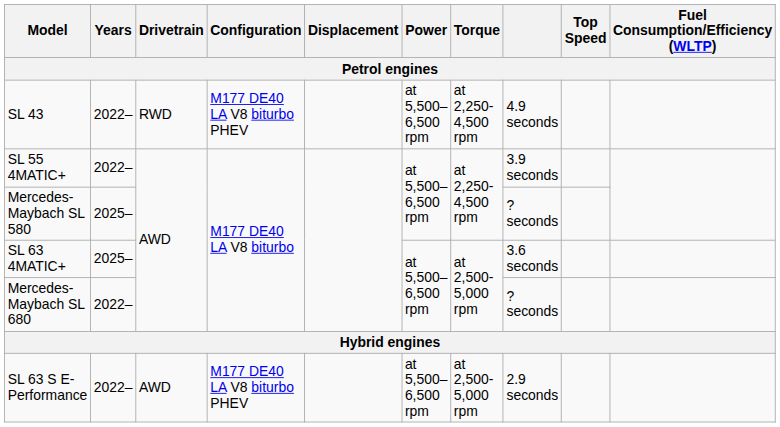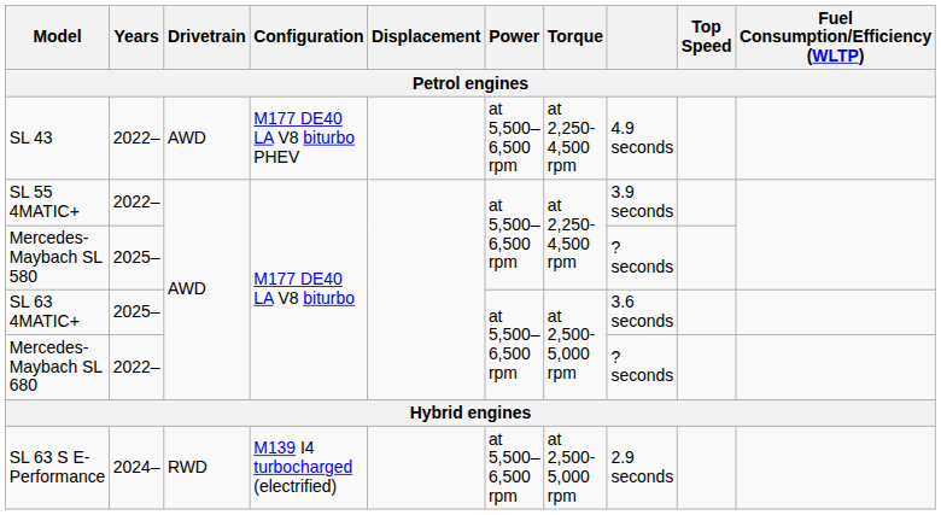SL 43 | Drivetrain: RWD -> AWD
SL 63 S E-Performance | Years: 2022– -> 2024–
SL 63 S E-Performance | Drivetrain: AWD -> RWD
SL 63 S E-Performance | Configuration: M177 DE40 LA V8 biturbo PHEV -> M139 I4 turbocharged (electrified)
